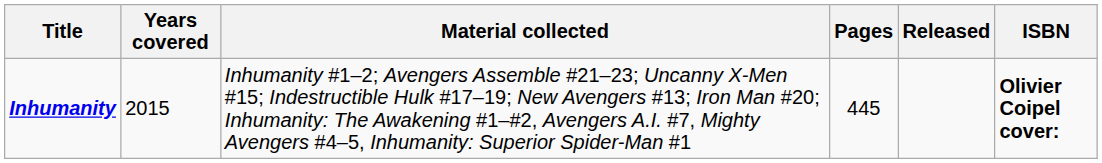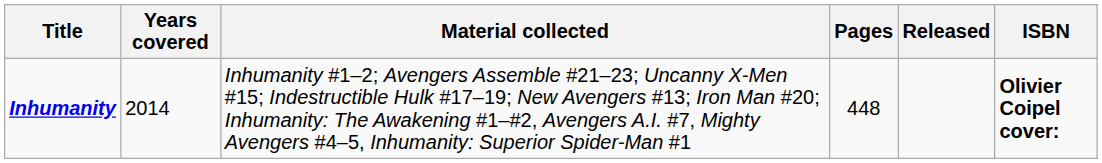Inhumanity | Years covered: 2015 -> 2014
Inhumanity | Pages: 445 -> 448
